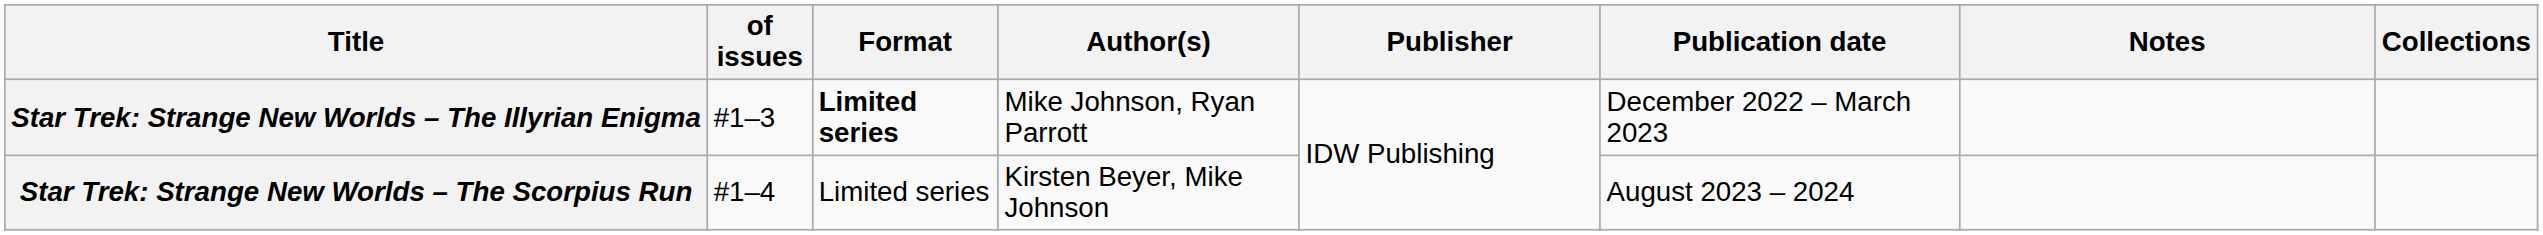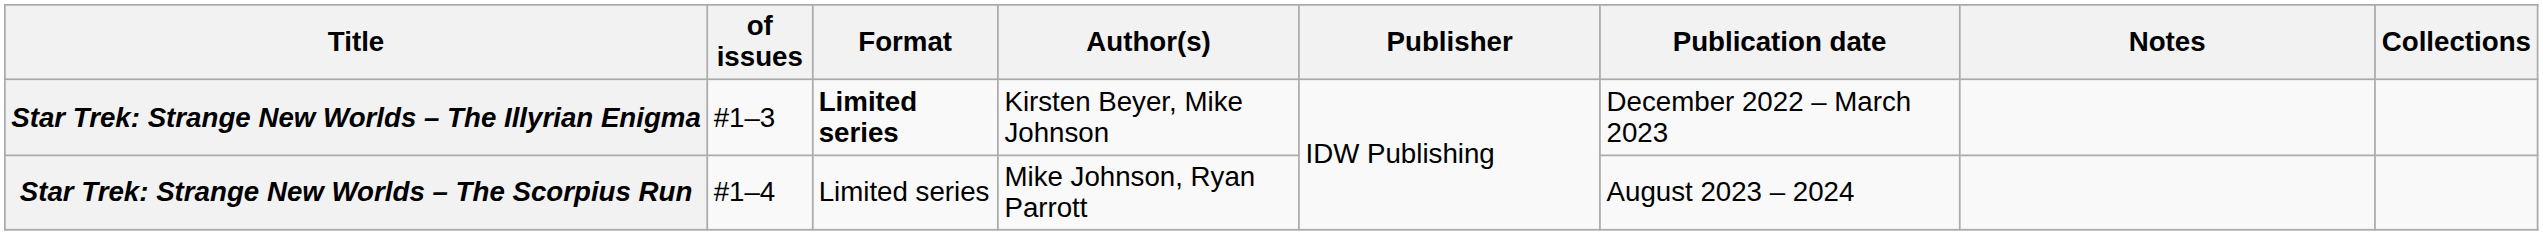Star Trek: Strange New Worlds – The Illyrian Enigma | Author(s): Mike Johnson, Ryan Parrott -> Kirsten Beyer, Mike Johnson
Star Trek: Strange New Worlds – The Scorpius Run | Author(s): Kirsten Beyer, Mike Johnson -> Mike Johnson, Ryan Parrott
